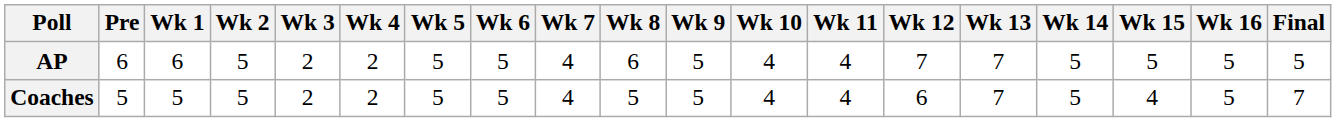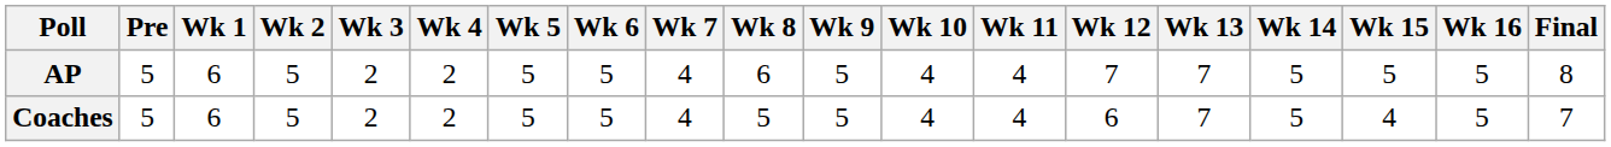AP | Pre: 6 -> 5
AP | Final: 5 -> 8
Coaches | Wk 1: 5 -> 6
